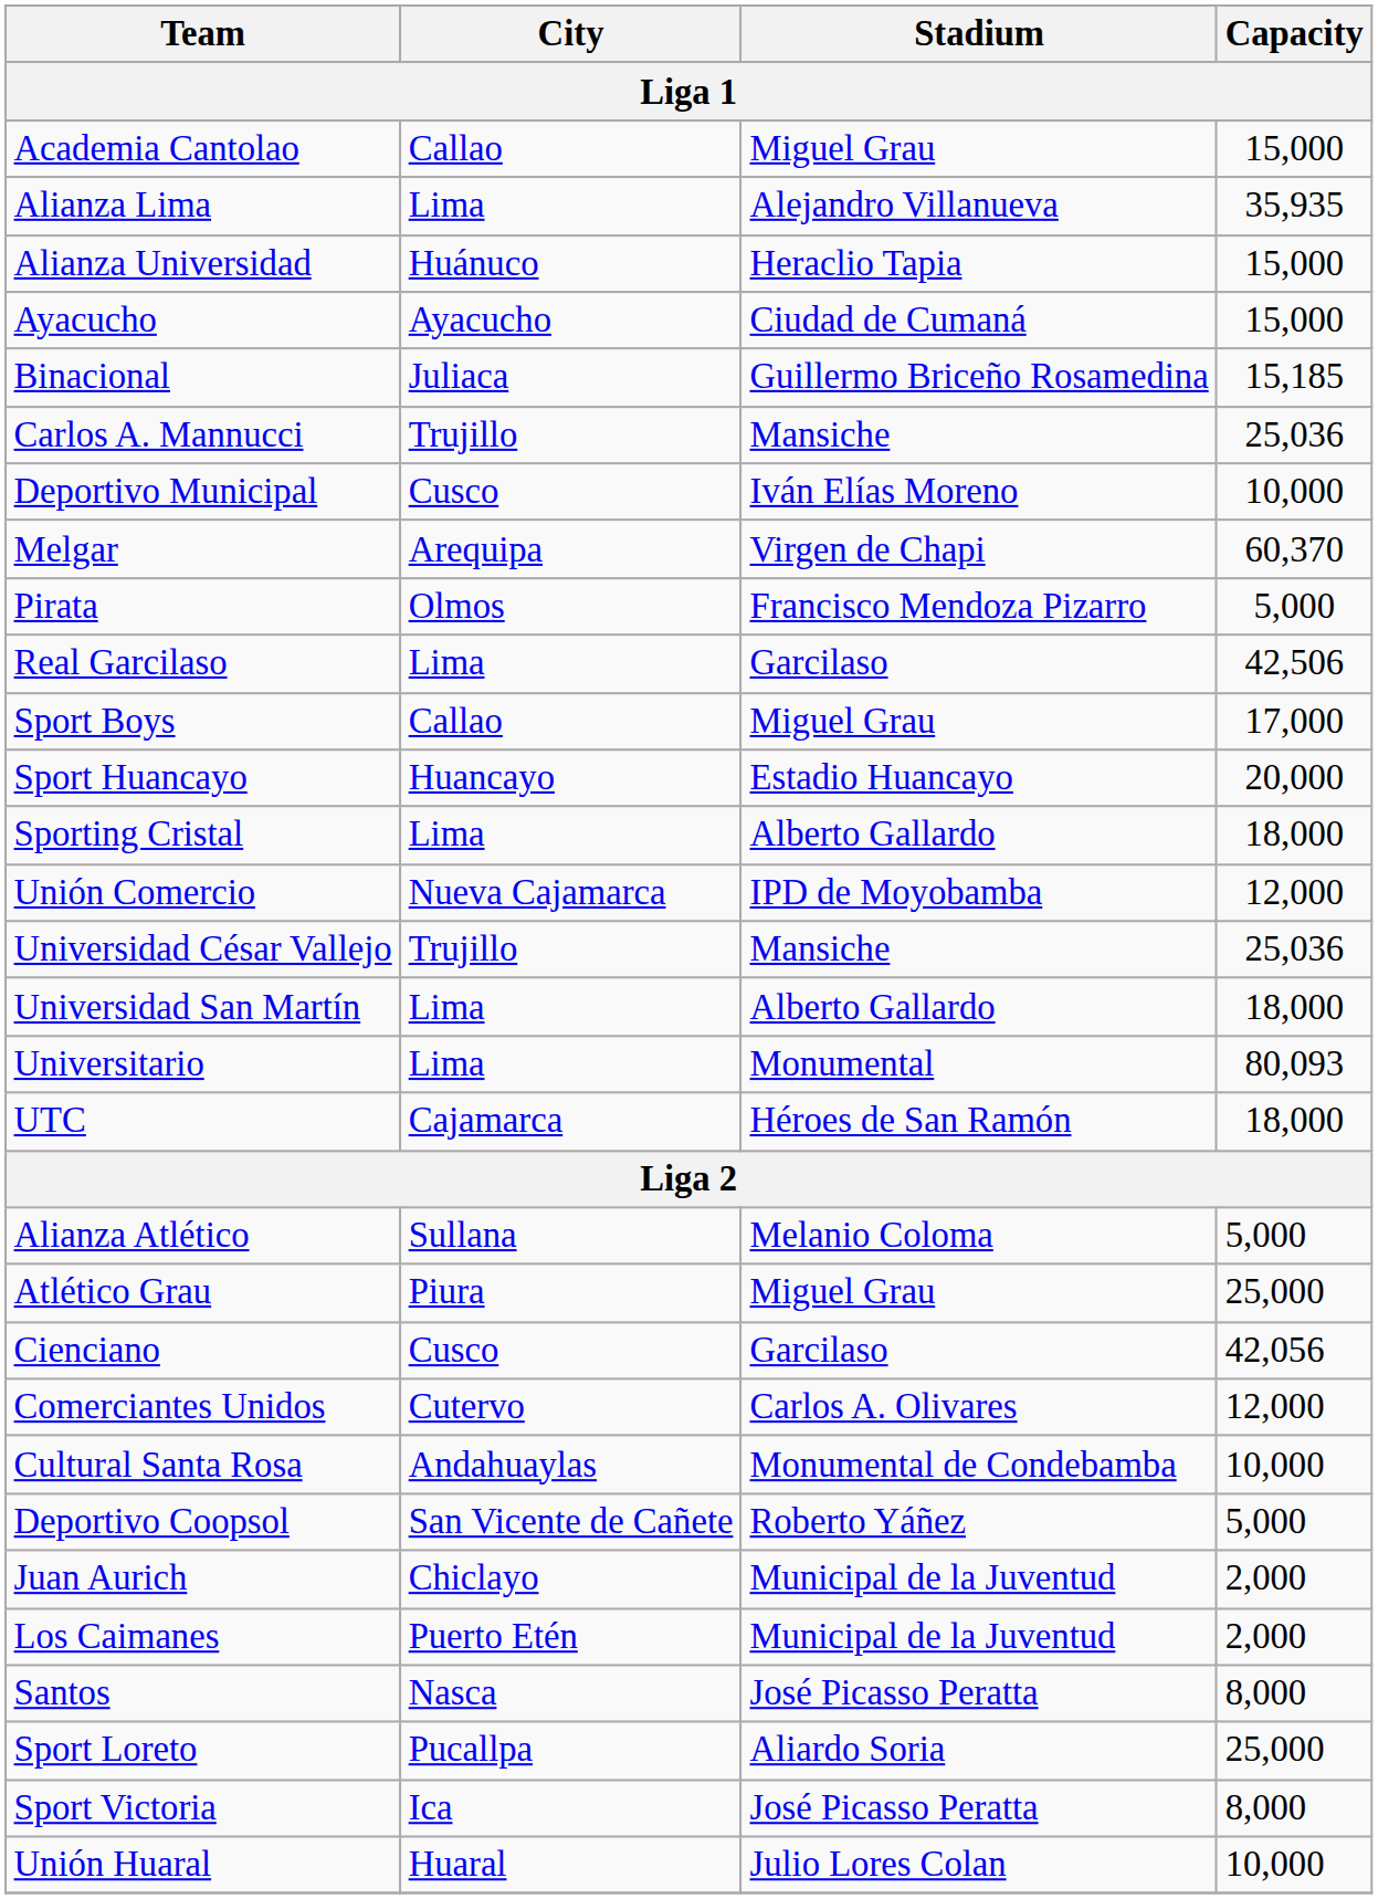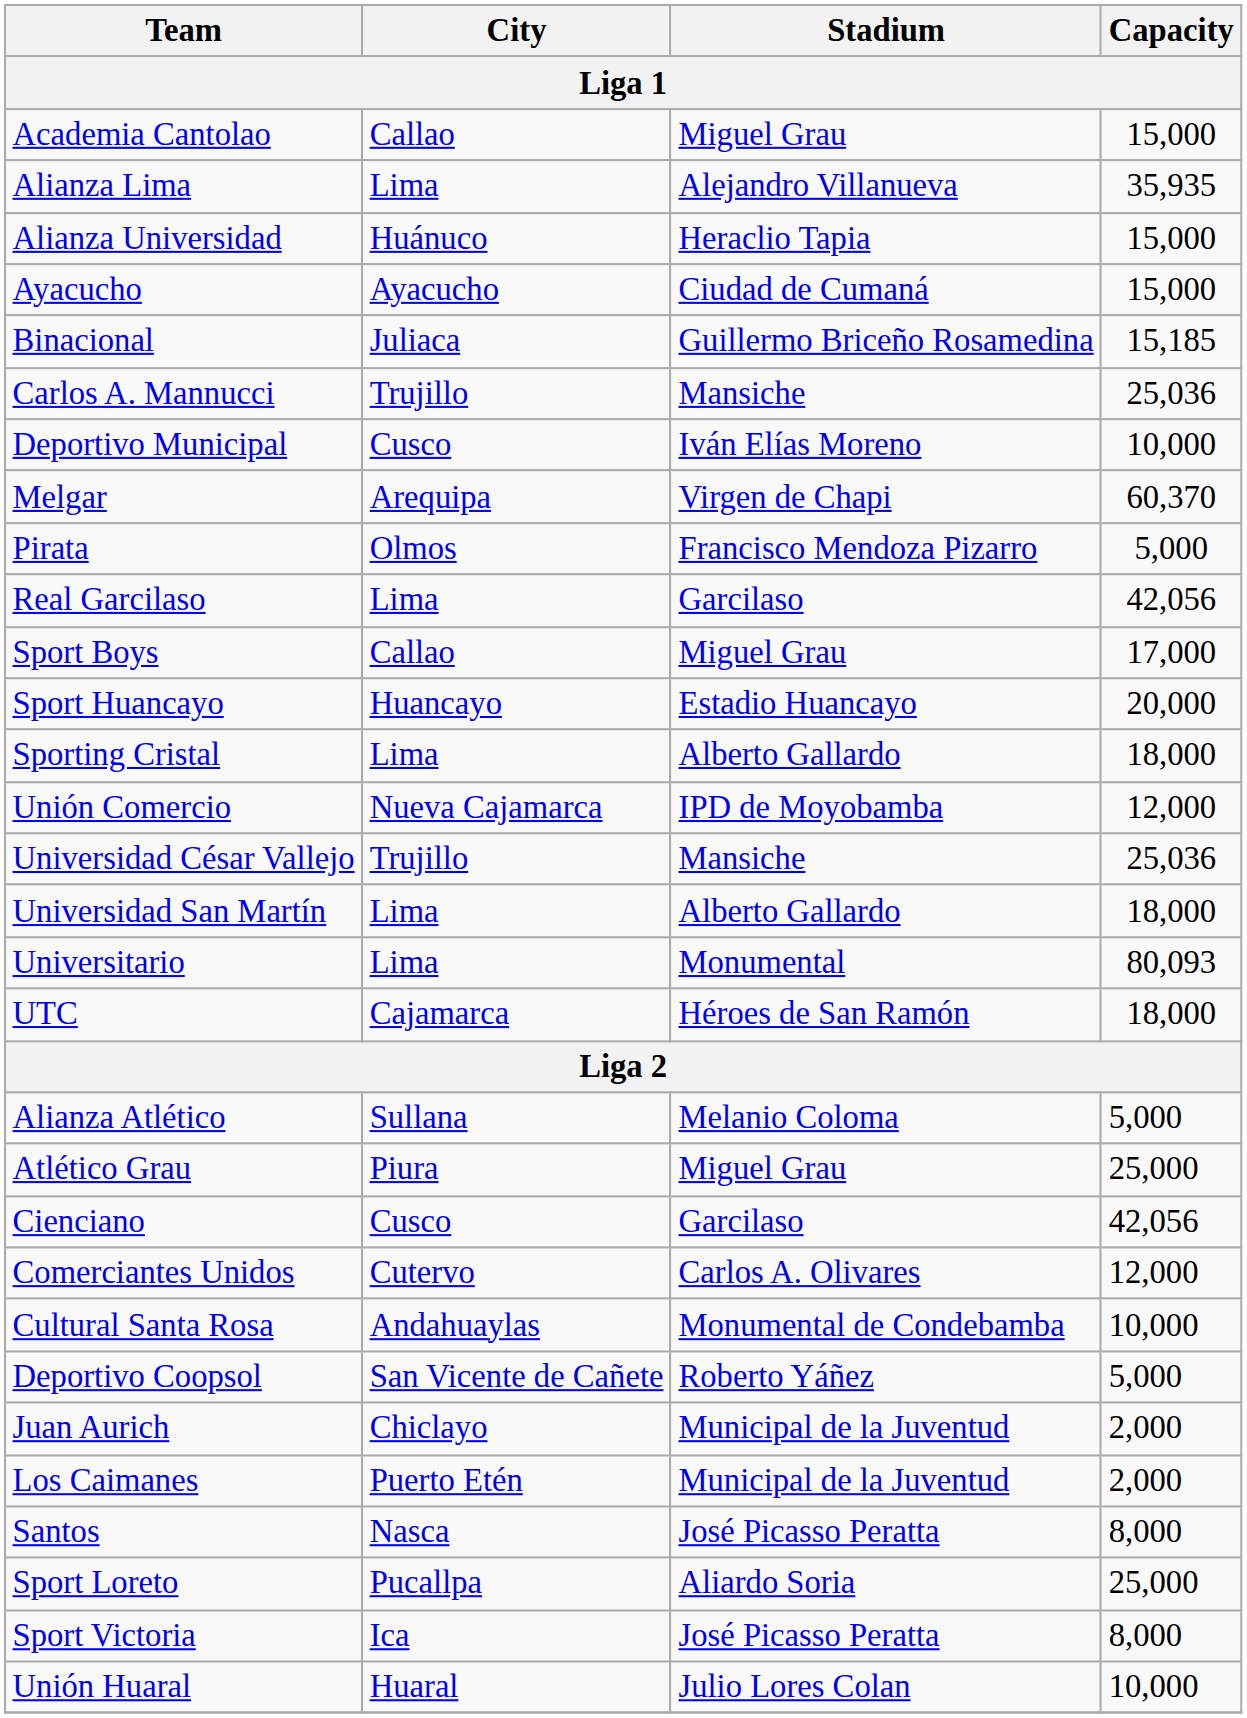Real Garcilaso | Capacity: 42,506 -> 42,056
